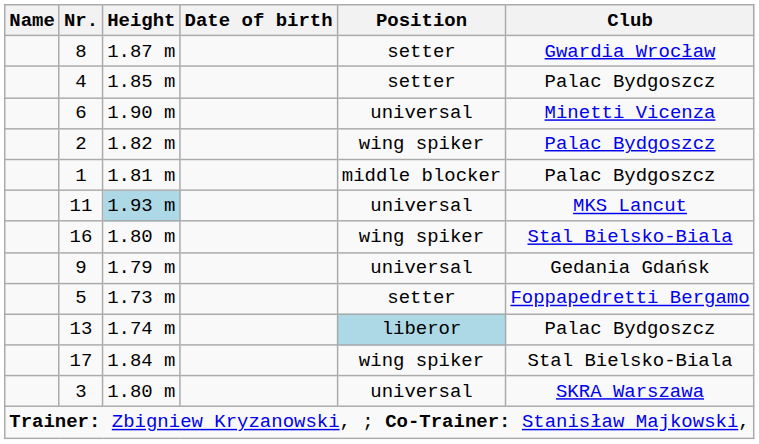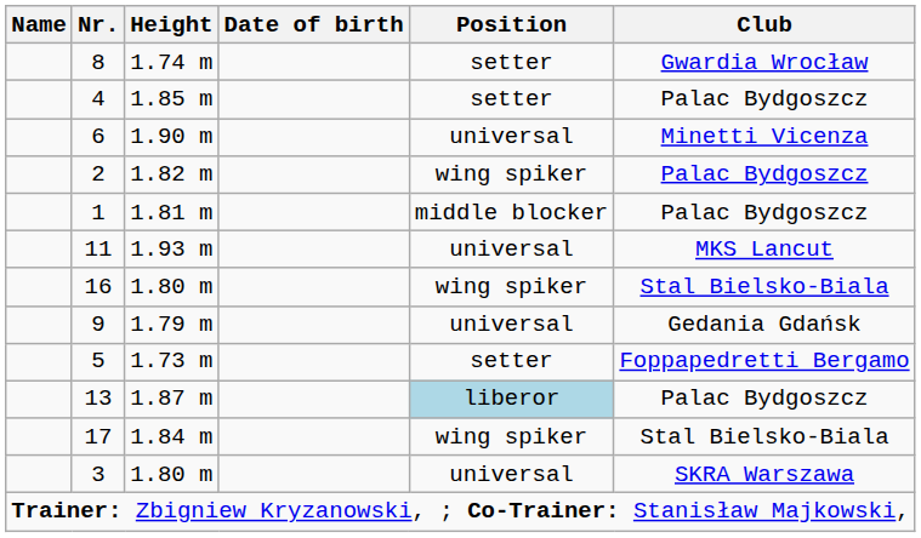8 | Height: 1.87 m -> 1.74 m
11 | Height: lightblue background -> no background
13 | Height: 1.74 m -> 1.87 m
